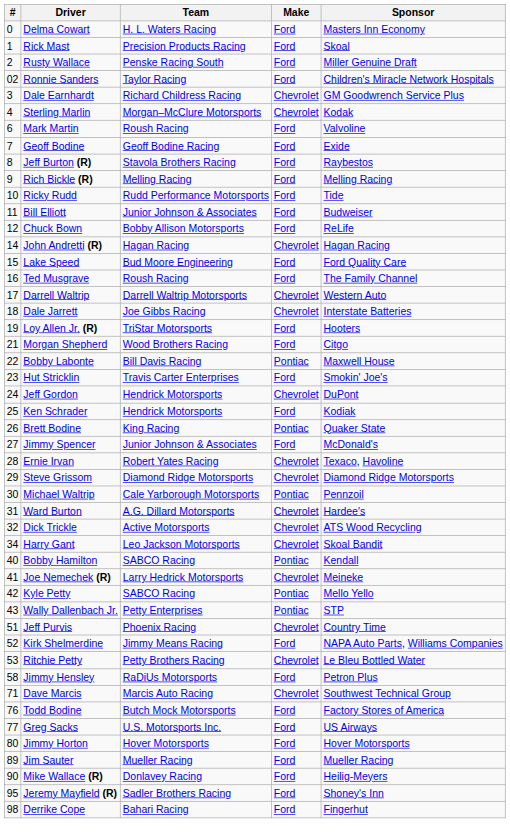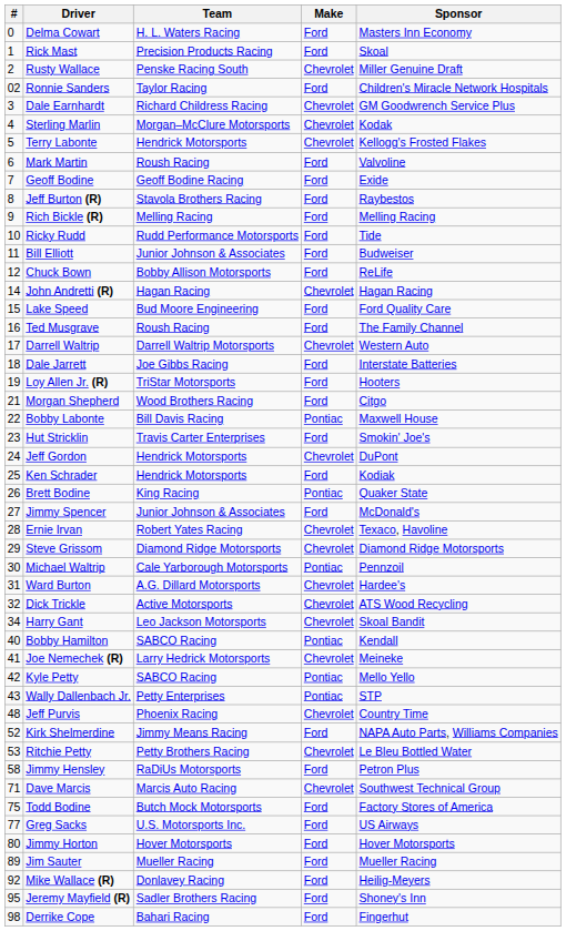Rusty Wallace | Make: Ford -> Chevrolet
+ row: 5 | Terry Labonte | Hendrick Motorsports | Chevrolet | Kellogg's Frosted Flakes
Dale Jarrett | Make: Chevrolet -> Ford
Jeff Purvis | #: 51 -> 48
Todd Bodine | #: 76 -> 75
Mike Wallace (R) | #: 90 -> 92
